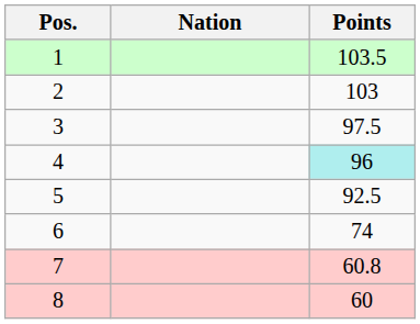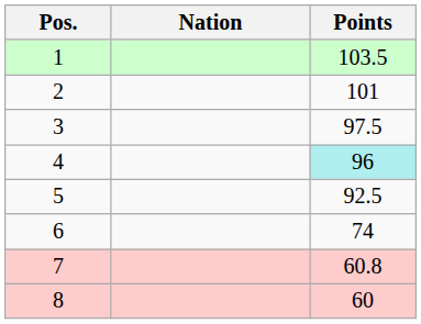2 | Points: 103 -> 101
